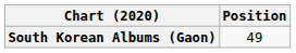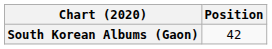South Korean Albums (Gaon) | Position: 49 -> 42
